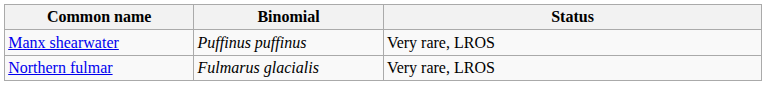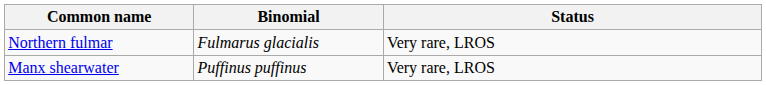rows swapped: Northern fulmar <-> Manx shearwater
